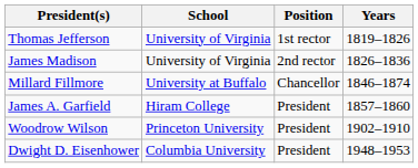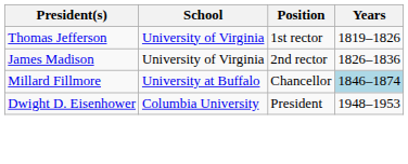Millard Fillmore | Years: no background -> lightblue background
- row: James A. Garfield | Hiram College | President | 1857–1860
- row: Woodrow Wilson | Princeton University | President | 1902–1910
